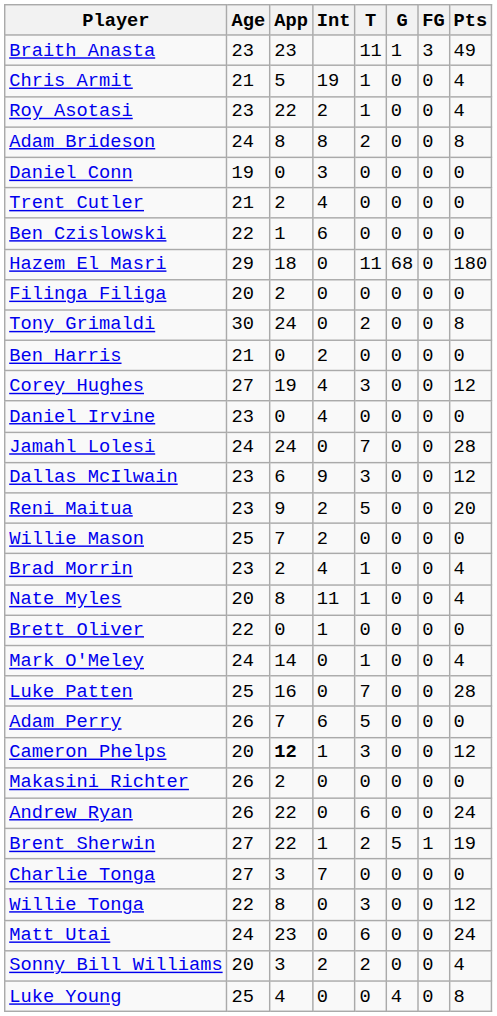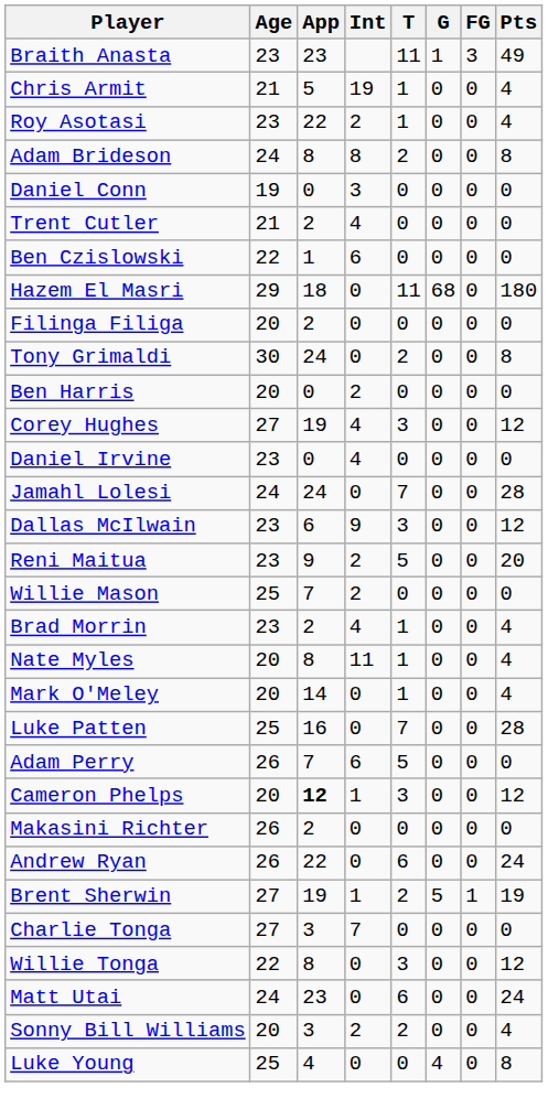Ben Harris | Age: 21 -> 20
- row: Brett Oliver | 22 | 0 | 1 | 0 | 0 | 0 | 0
Mark O'Meley | Age: 24 -> 20
Brent Sherwin | App: 22 -> 19
